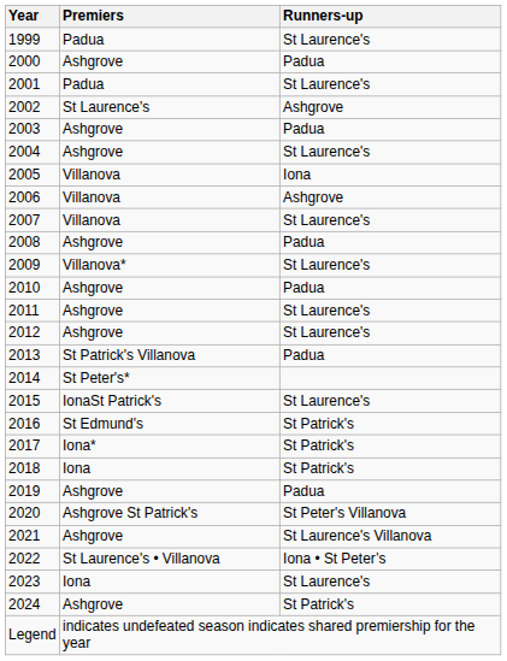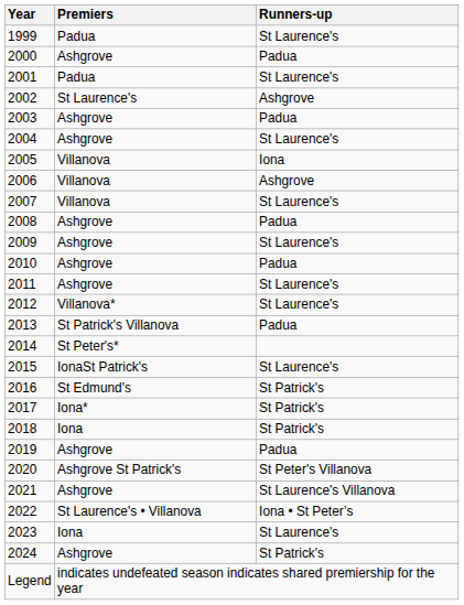2009 | Premiers: Villanova* -> Ashgrove
2012 | Premiers: Ashgrove -> Villanova*
